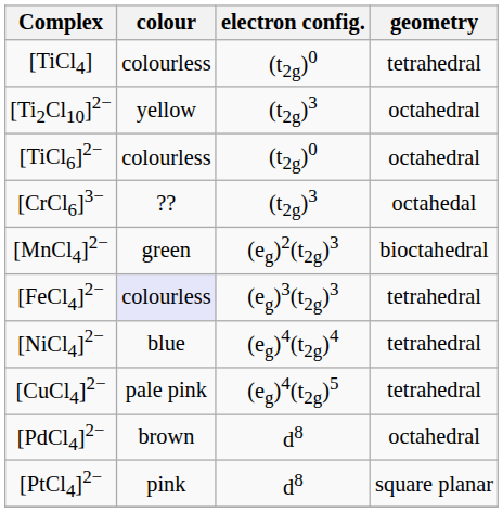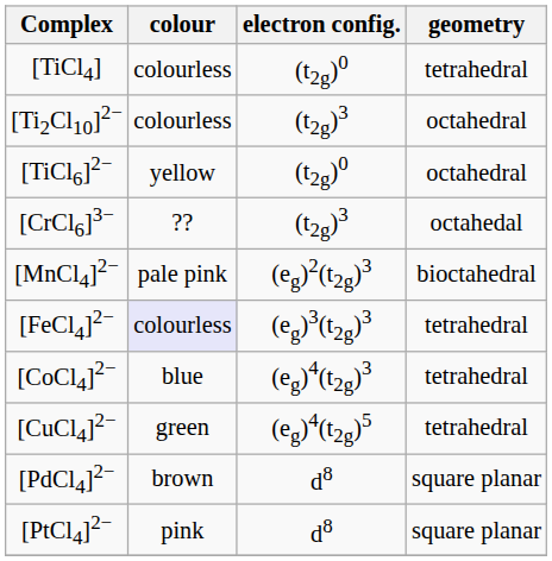[Ti2Cl10]2− | colour: yellow -> colourless
[TiCl6]2− | colour: colourless -> yellow
[MnCl4]2− | colour: green -> pale pink
+ row: [CoCl4]2− | blue | (eg)4(t2g)3 | tetrahedral
- row: [NiCl4]2− | blue | (eg)4(t2g)4 | tetrahedral
[CuCl4]2− | colour: pale pink -> green
[PdCl4]2− | geometry: octahedral -> square planar
